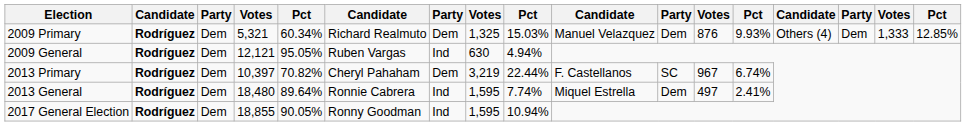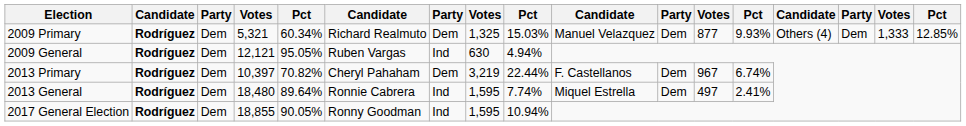2009 Primary | column 12: 876 -> 877
2013 Primary | column 11: SC -> Dem
